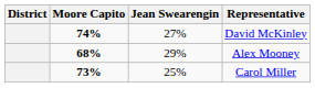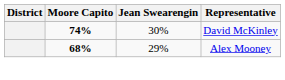David McKinley | Jean Swearengin: 27% -> 30%
- row: 73% | 25% | Carol Miller
